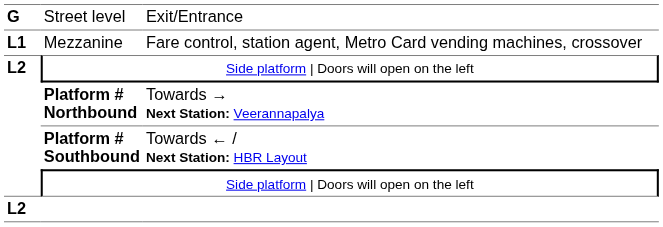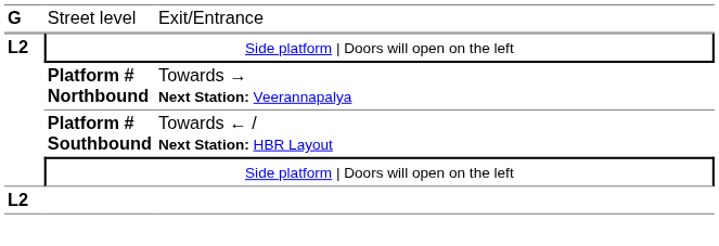- row: L1 | Mezzanine | Fare control, station agent, Metro Card vending machines, crossover
